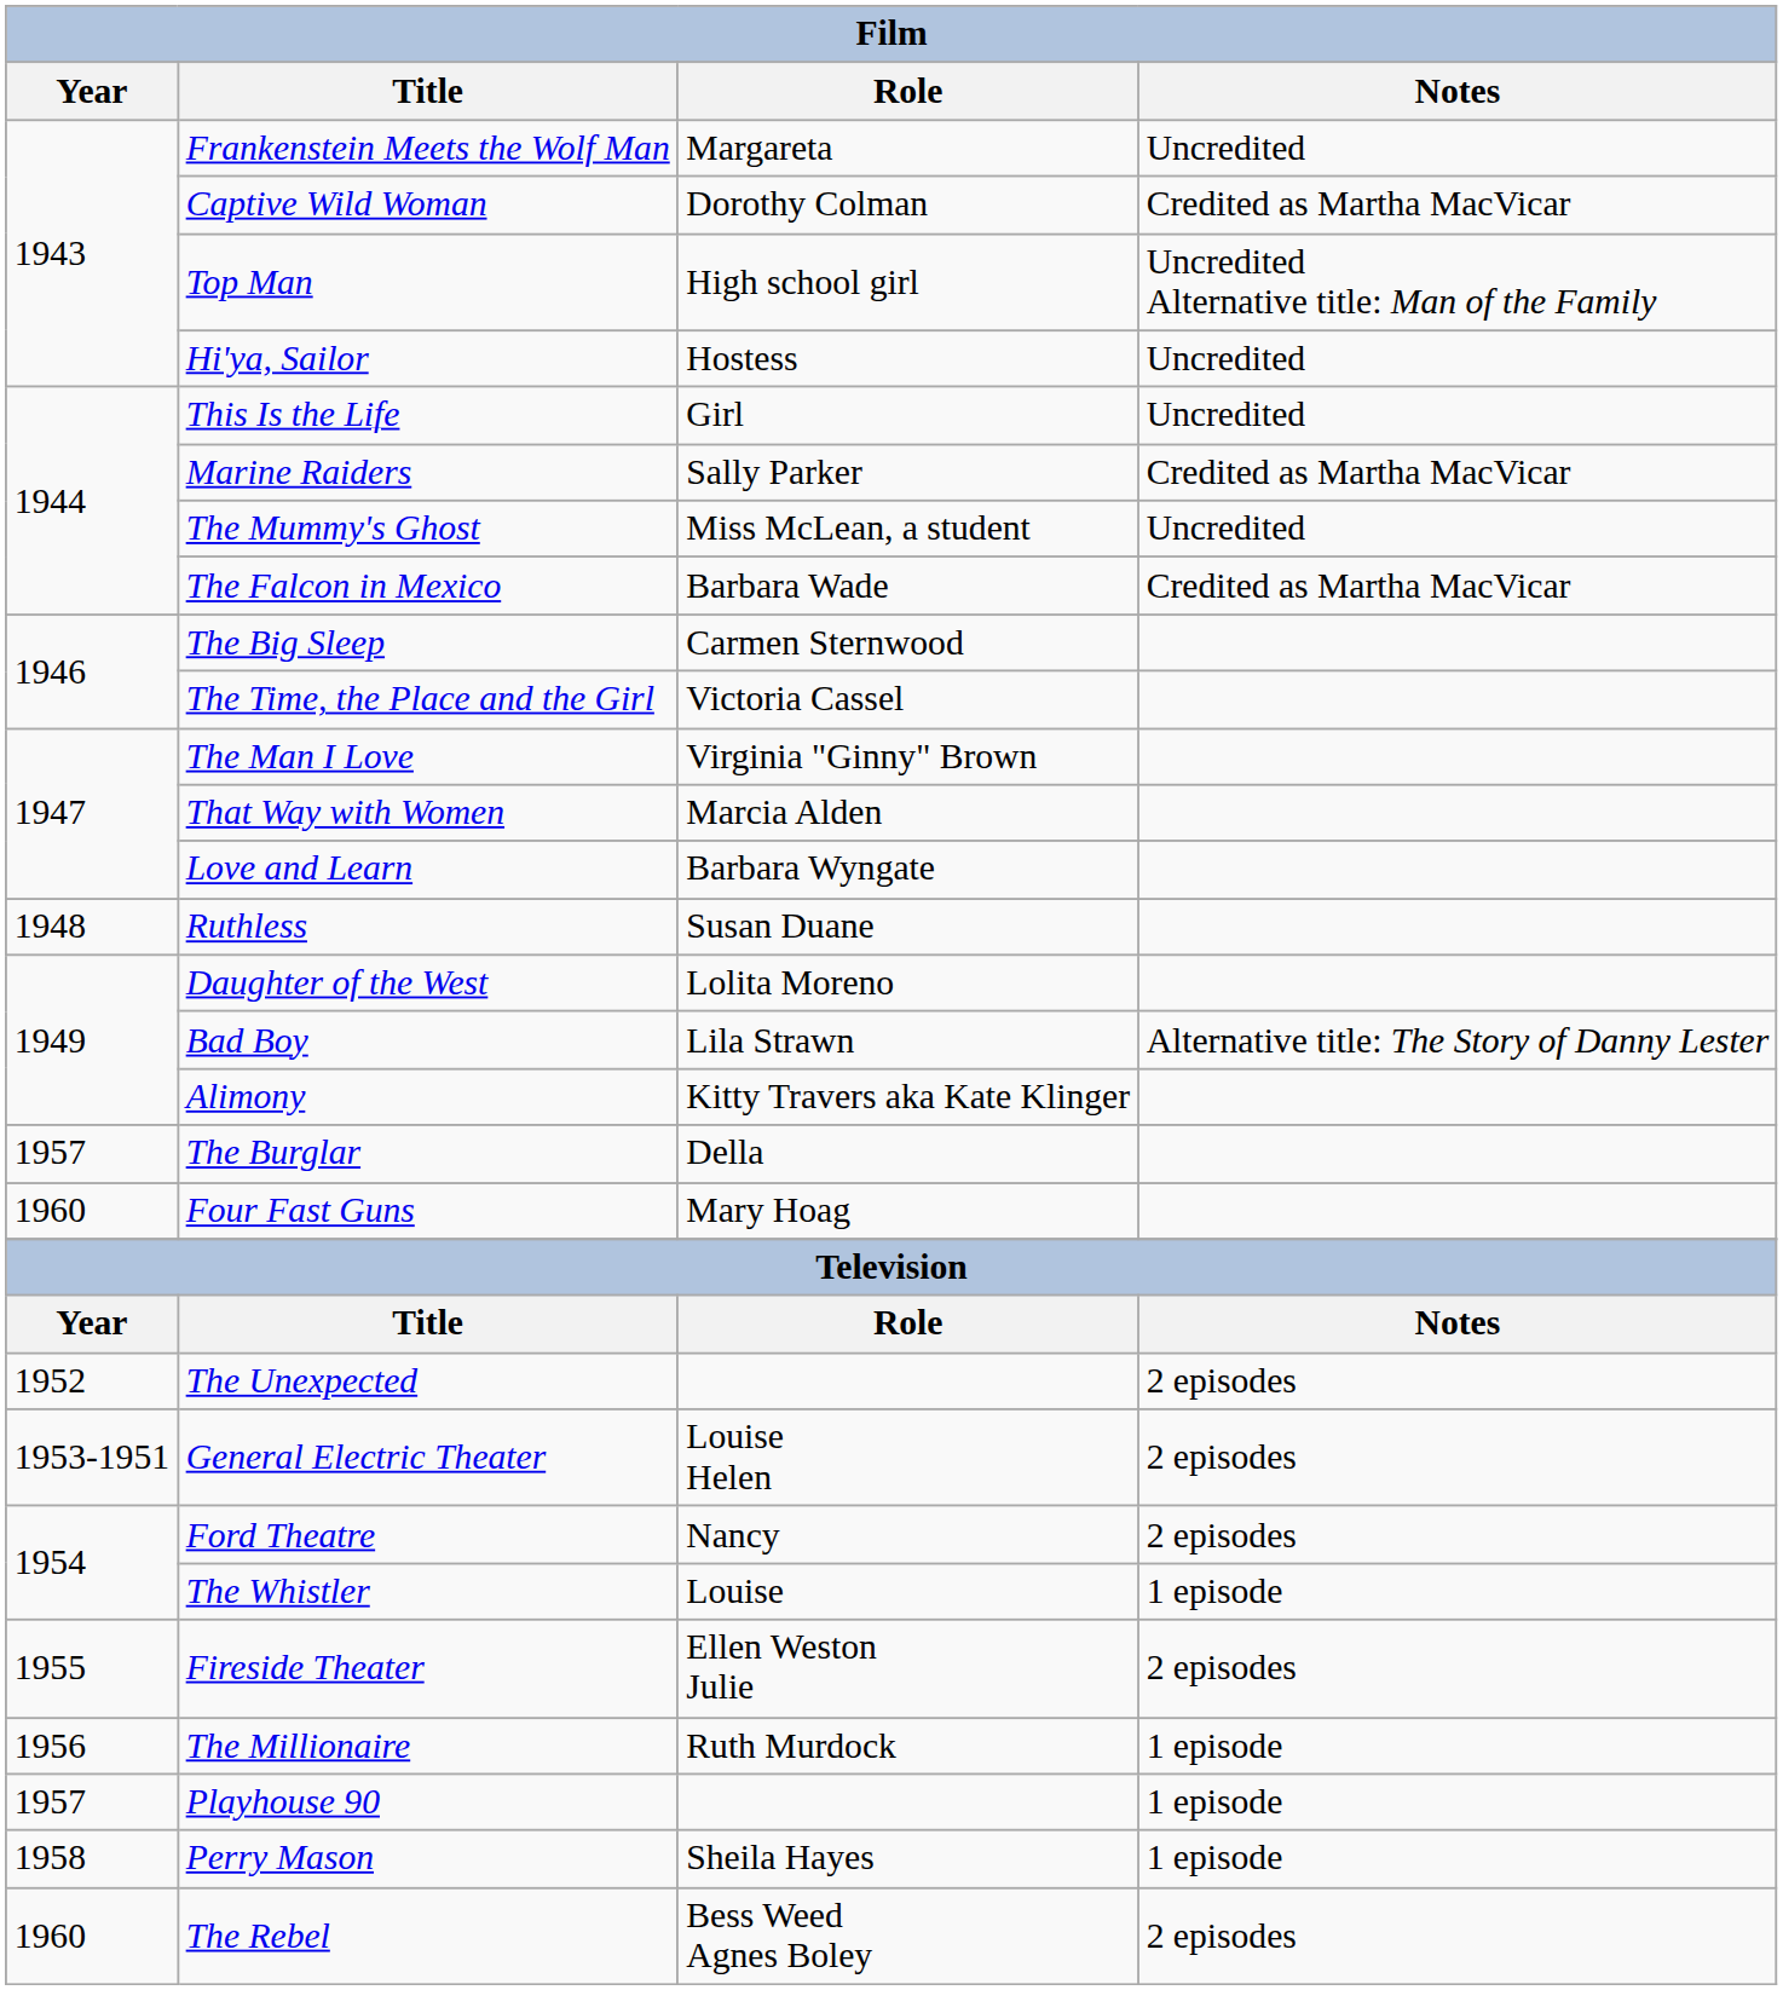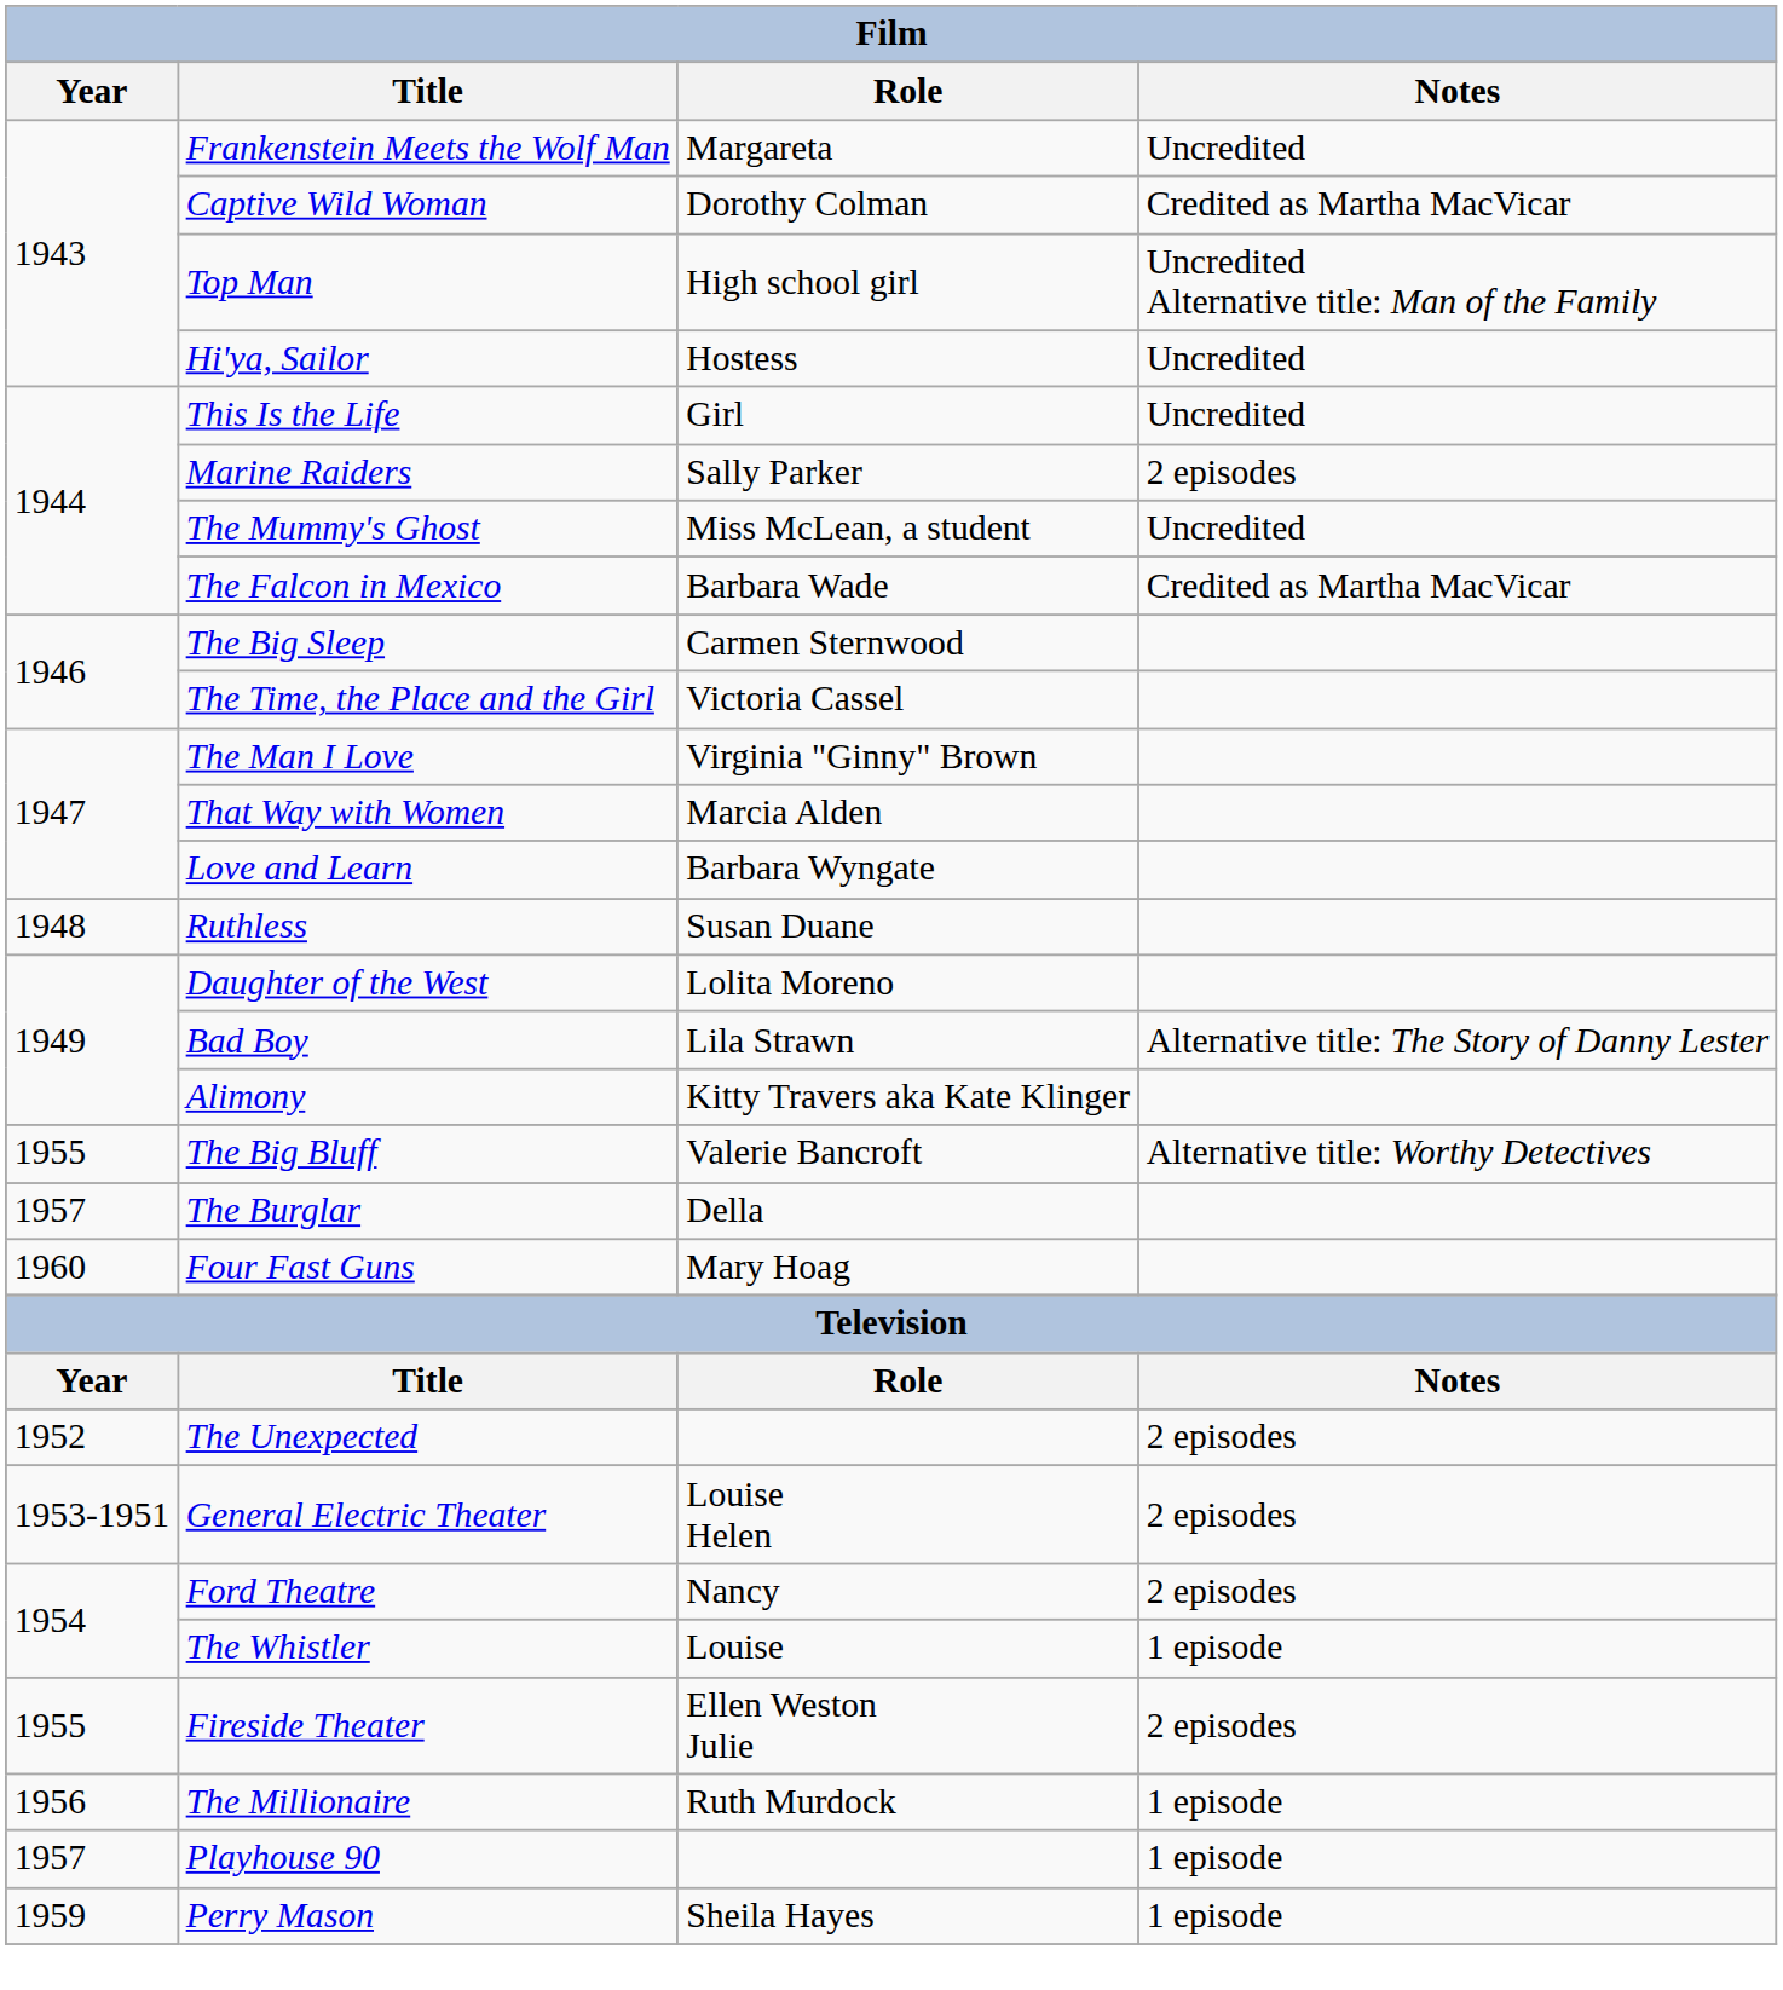Marine Raiders | Notes: Credited as Martha MacVicar -> 2 episodes
+ row: 1955 | The Big Bluff | Valerie Bancroft | Alternative title: Worthy Detectives
Perry Mason | Year: 1958 -> 1959
- row: 1960 | The Rebel | Bess Weed Agnes Boley | 2 episodes
